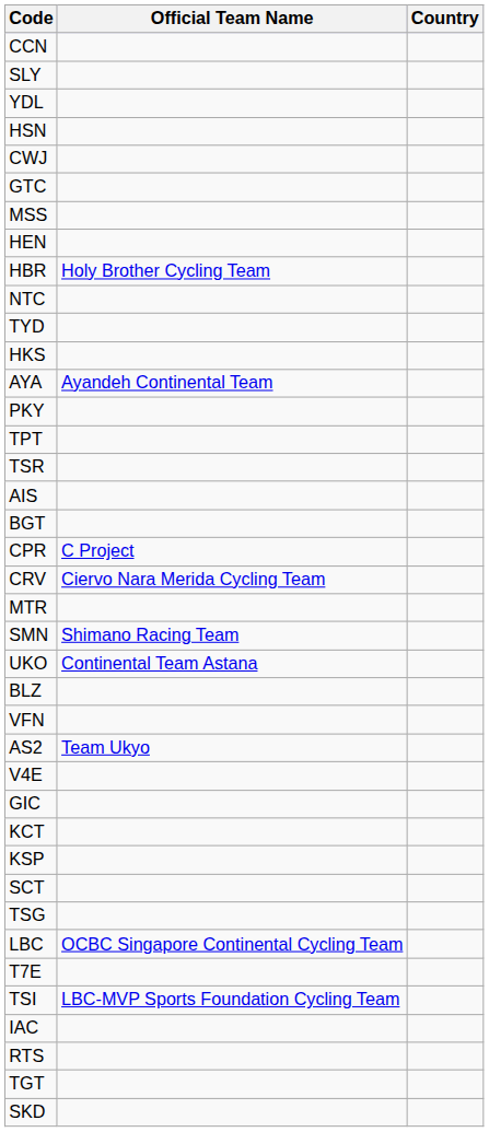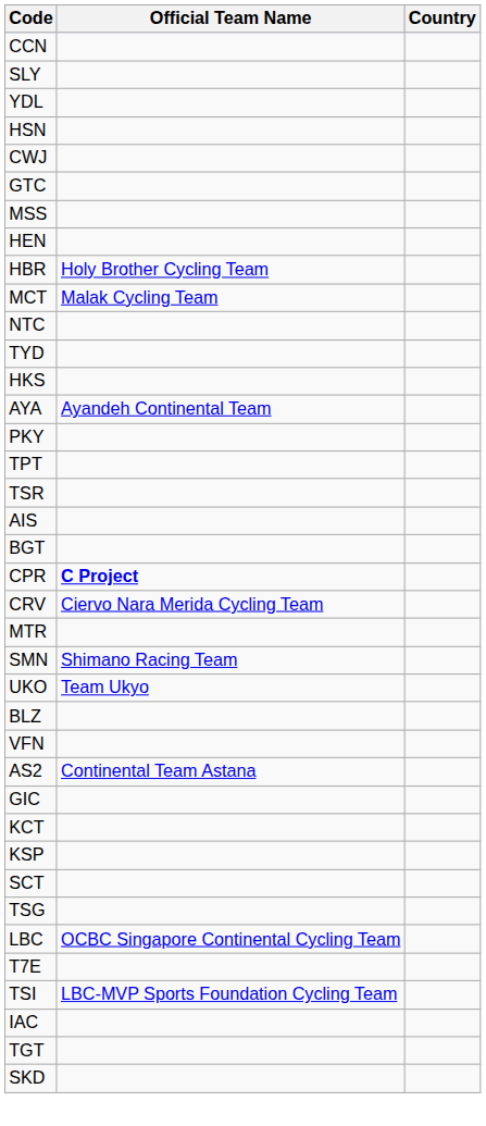+ row: MCT | Malak Cycling Team
CPR | Official Team Name: normal -> bold
UKO | Official Team Name: Continental Team Astana -> Team Ukyo
AS2 | Official Team Name: Team Ukyo -> Continental Team Astana
- row: V4E
- row: RTS
